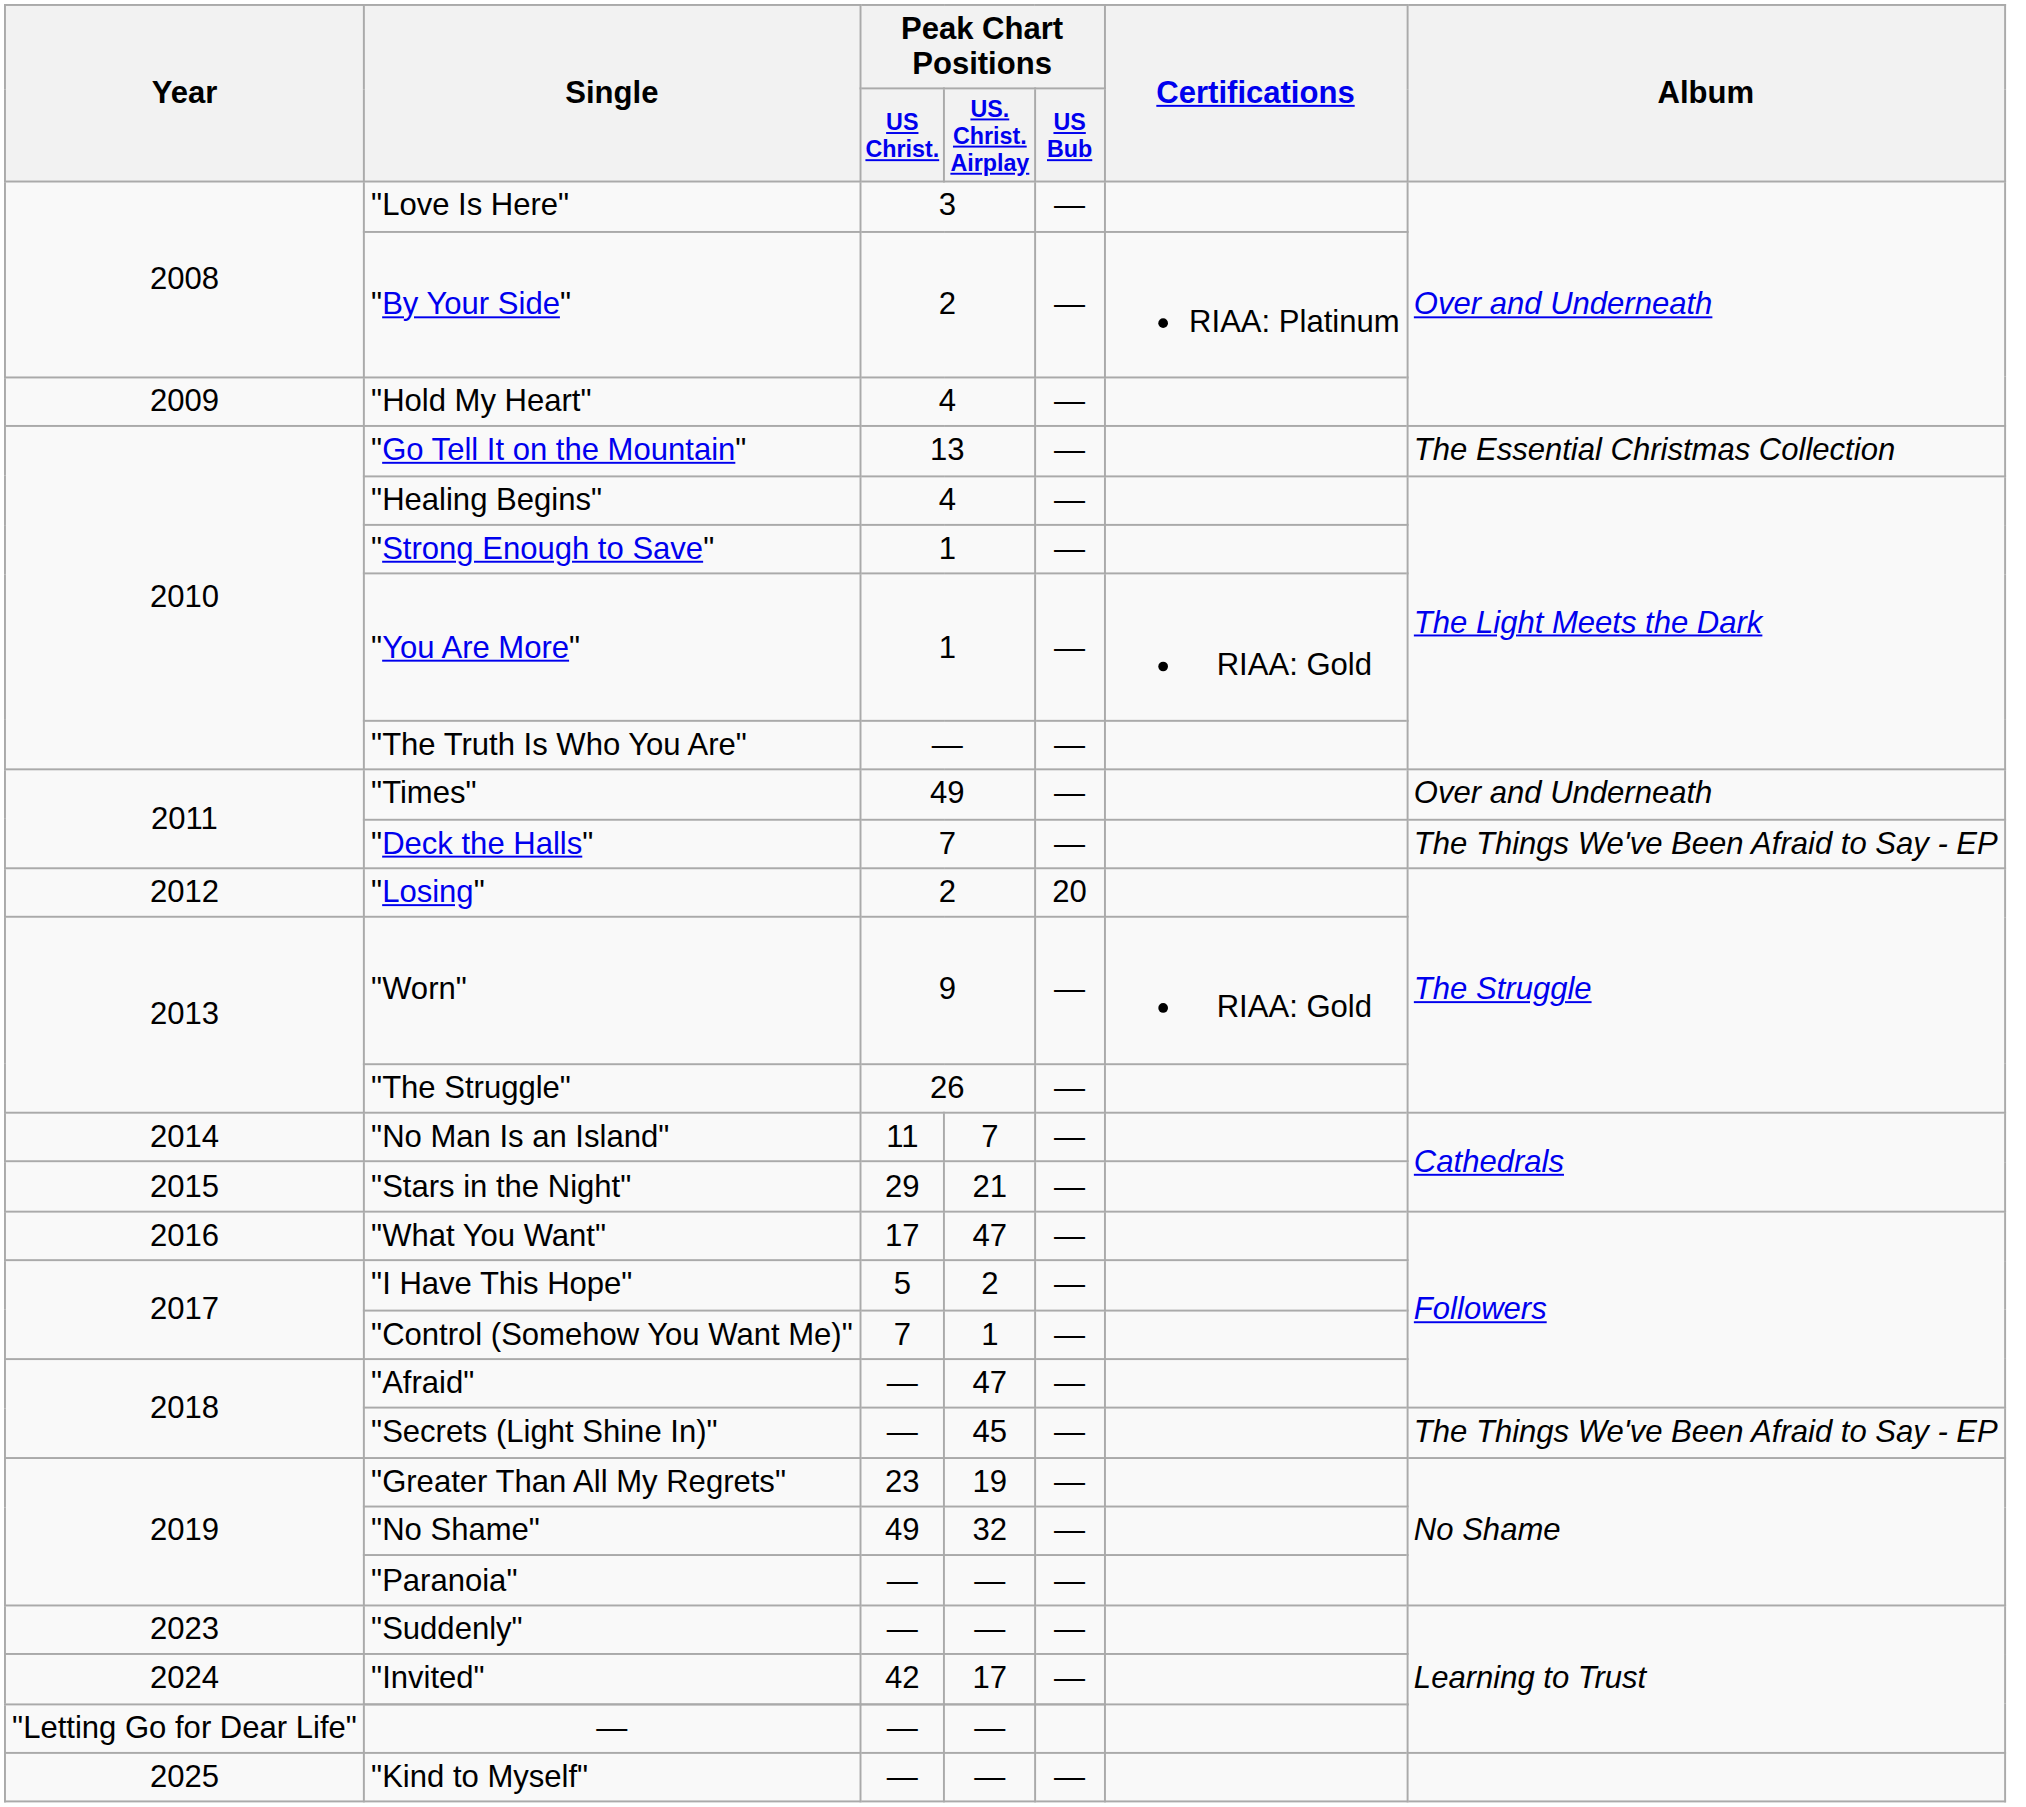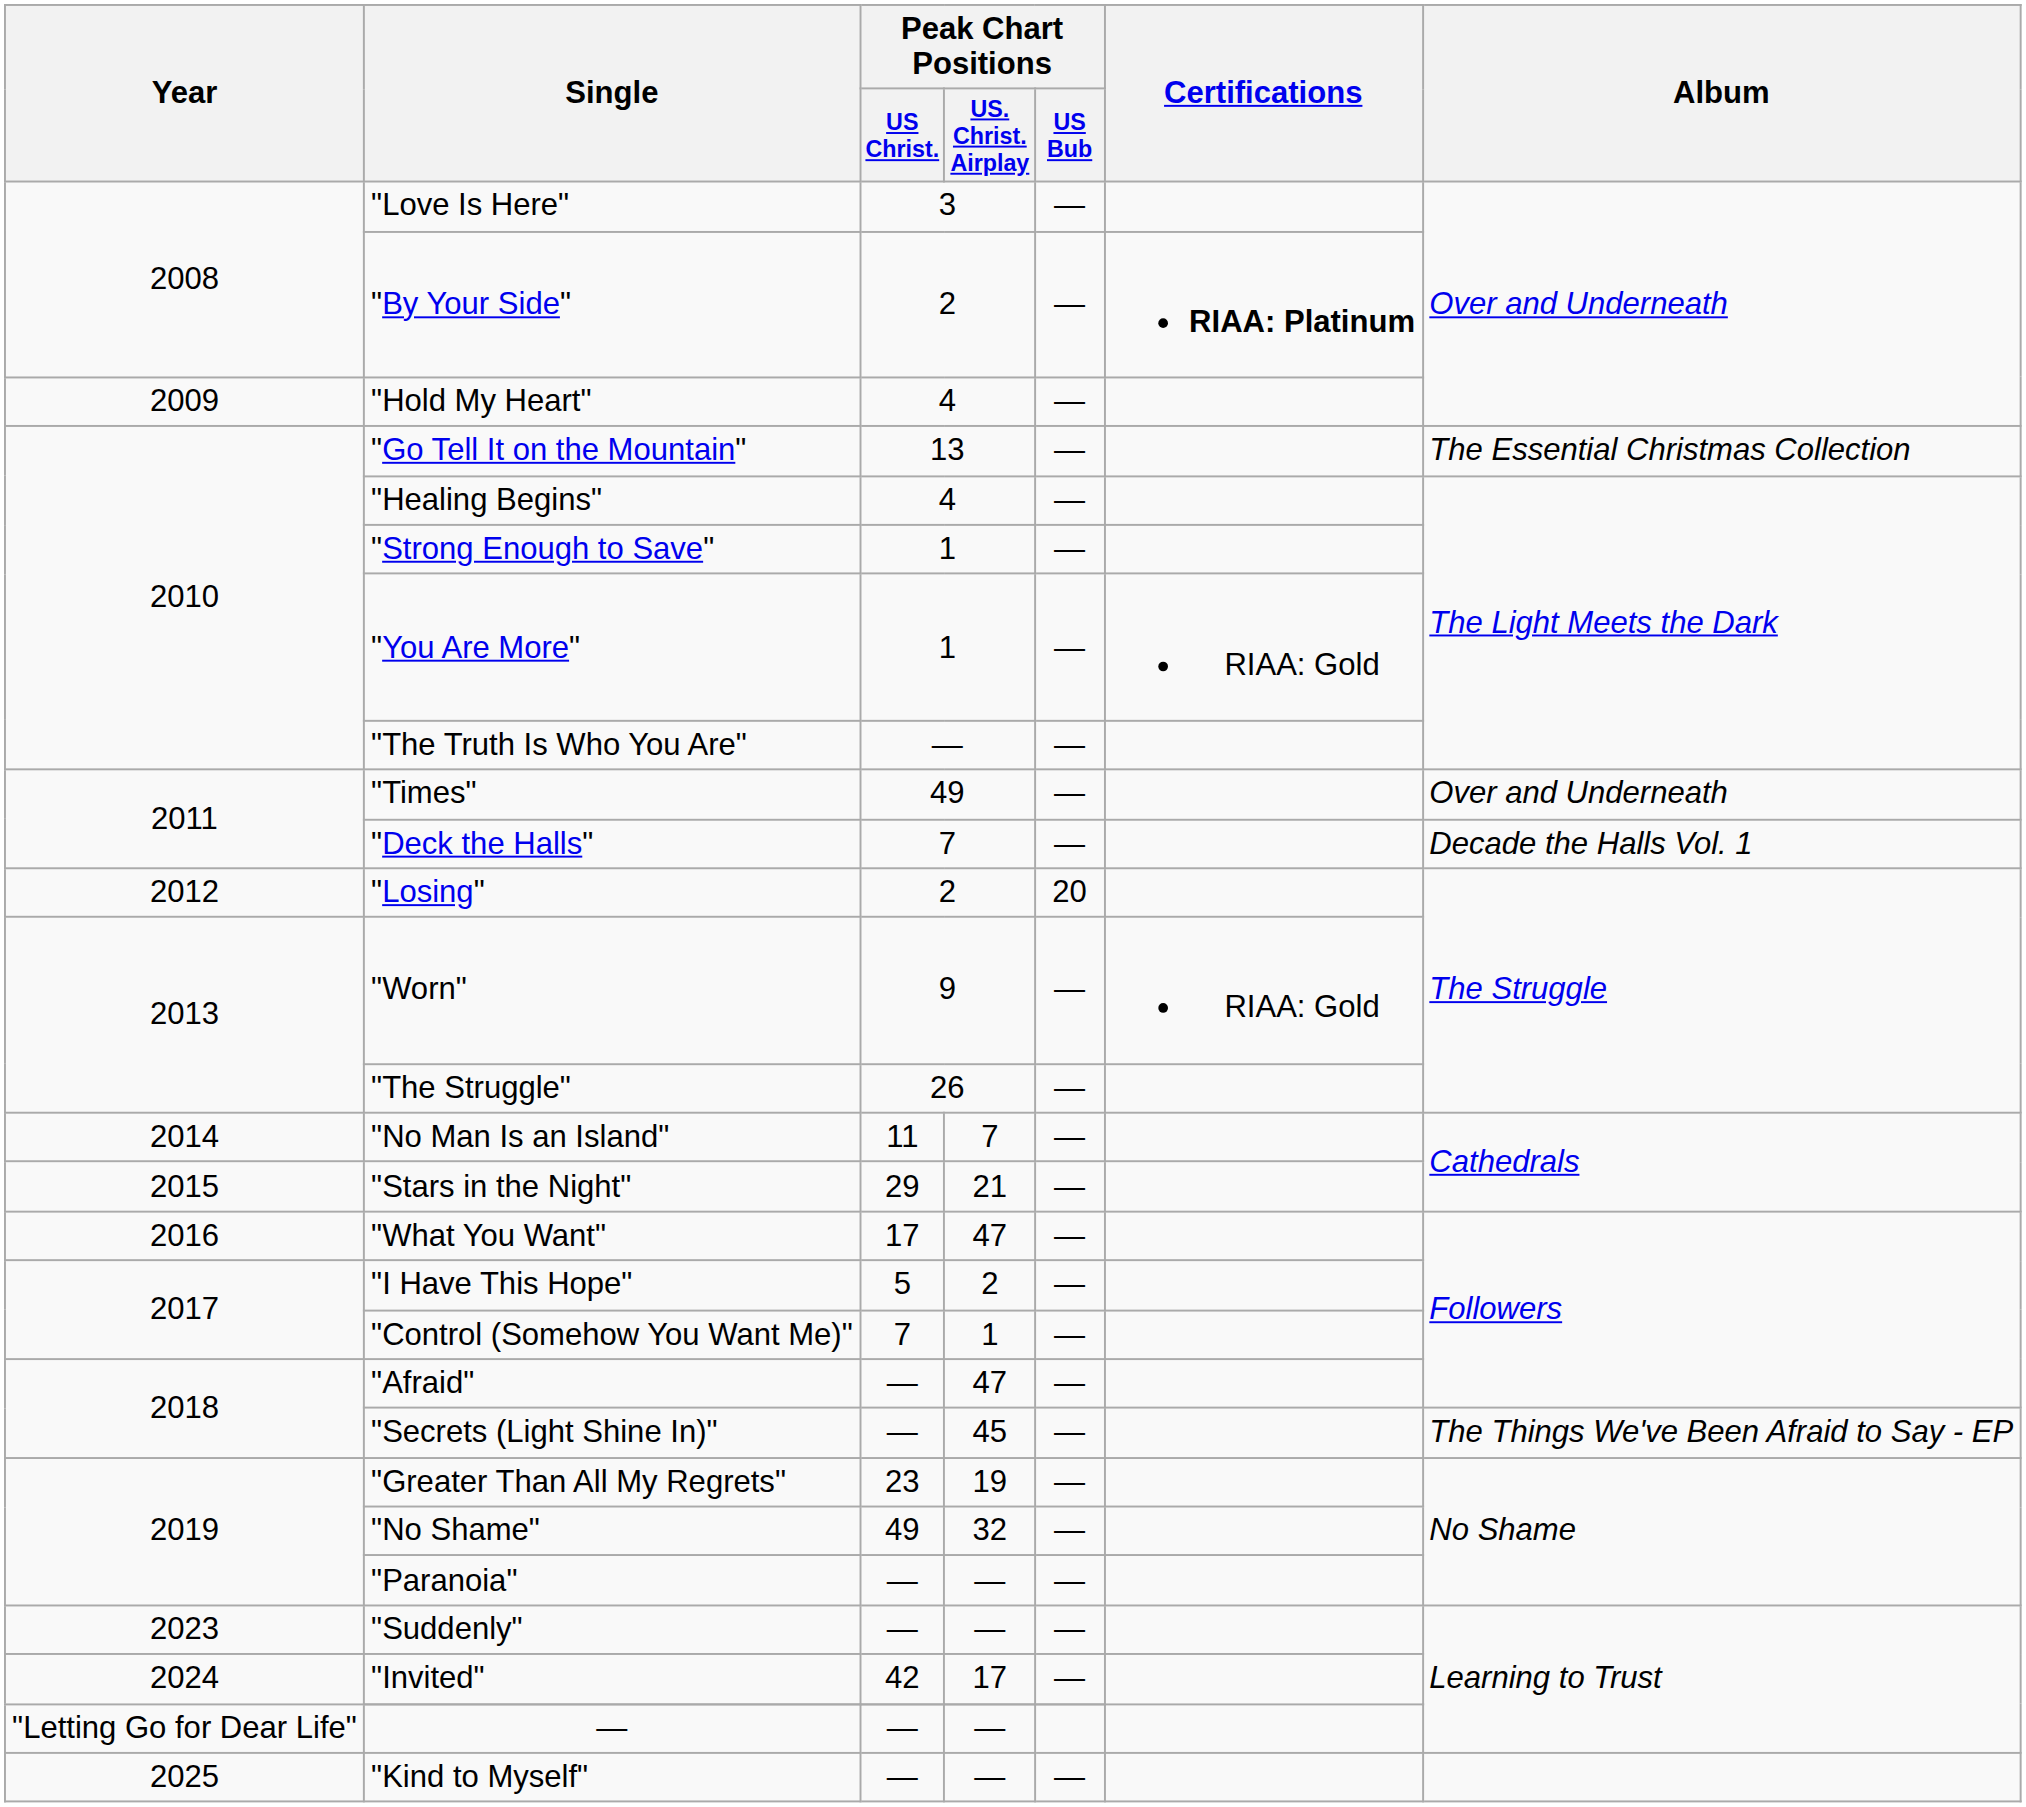"By Your Side" | Certifications: normal -> bold
"Deck the Halls" | Album: The Things We've Been Afraid to Say - EP -> Decade the Halls Vol. 1
